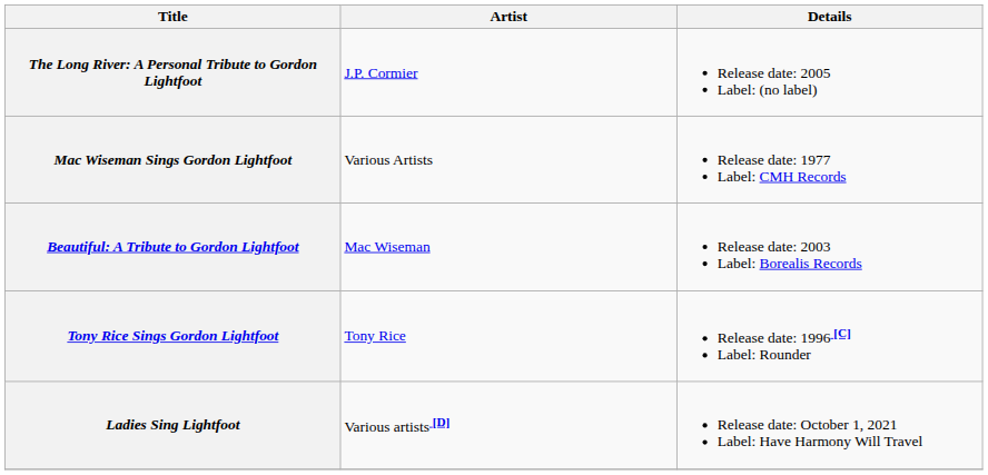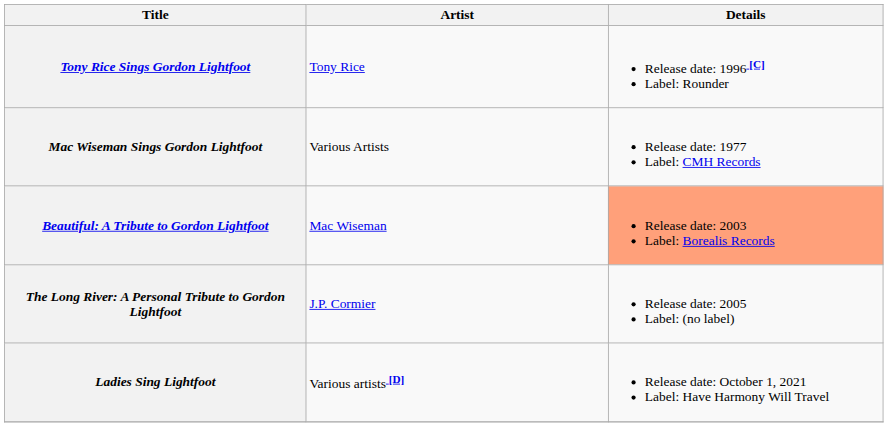rows swapped: Tony Rice Sings Gordon Lightfoot <-> The Long River: A Personal Tribute to Gordon Lightfoot
Beautiful: A Tribute to Gordon Lightfoot | Details: no background -> lightsalmon background
